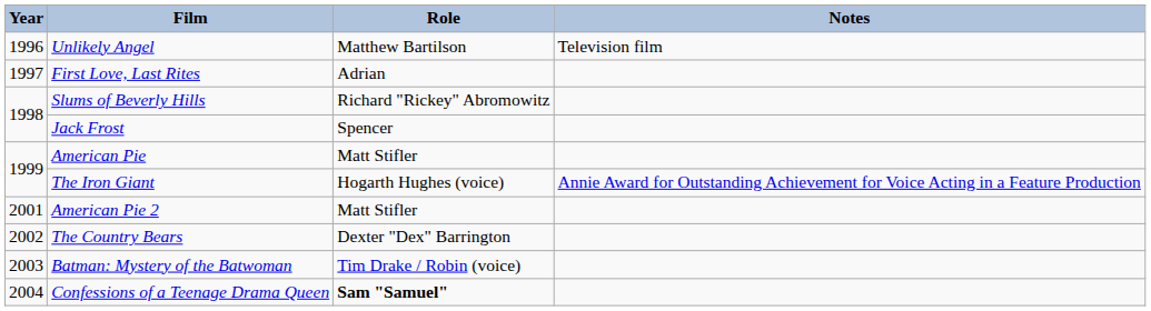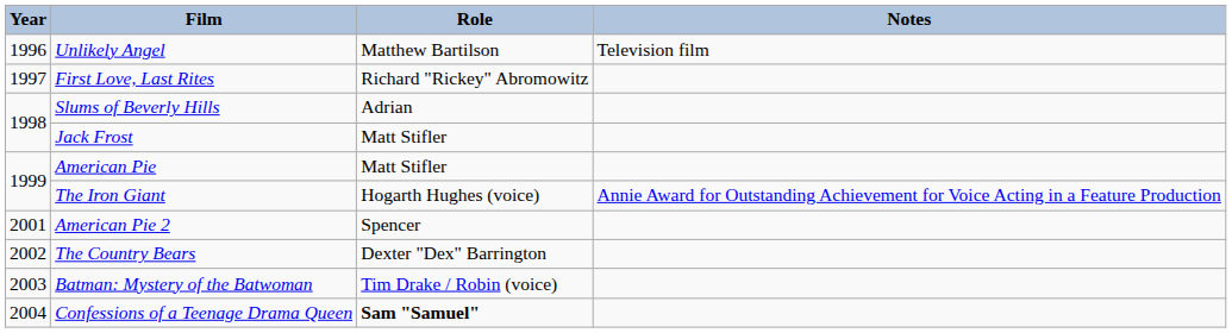First Love, Last Rites | Role: Adrian -> Richard "Rickey" Abromowitz
Slums of Beverly Hills | Role: Richard "Rickey" Abromowitz -> Adrian
Jack Frost | Role: Spencer -> Matt Stifler
American Pie 2 | Role: Matt Stifler -> Spencer
